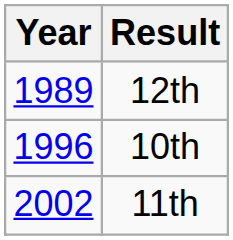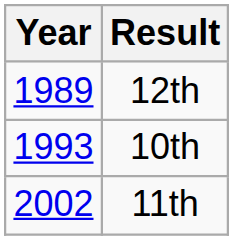10th | Year: 1996 -> 1993
